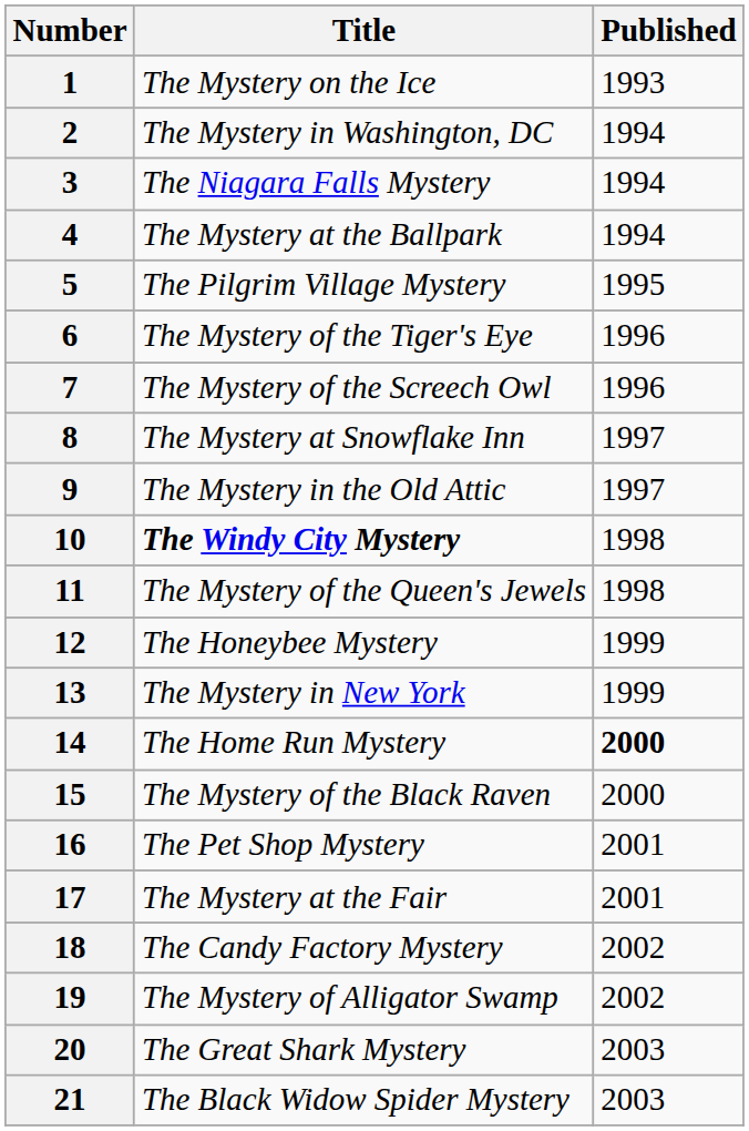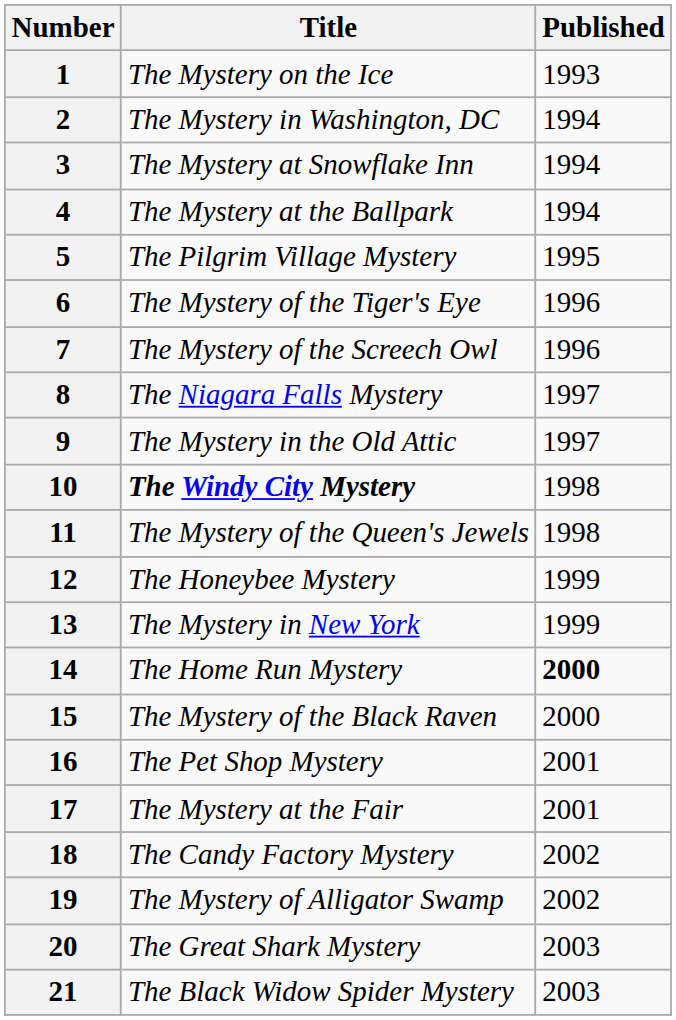3 | Title: The Niagara Falls Mystery -> The Mystery at Snowflake Inn
8 | Title: The Mystery at Snowflake Inn -> The Niagara Falls Mystery
